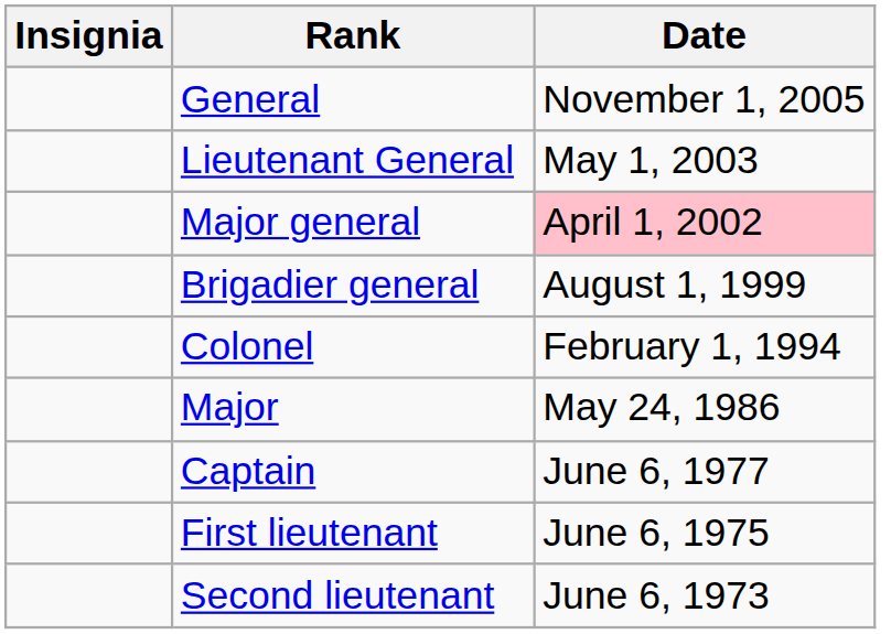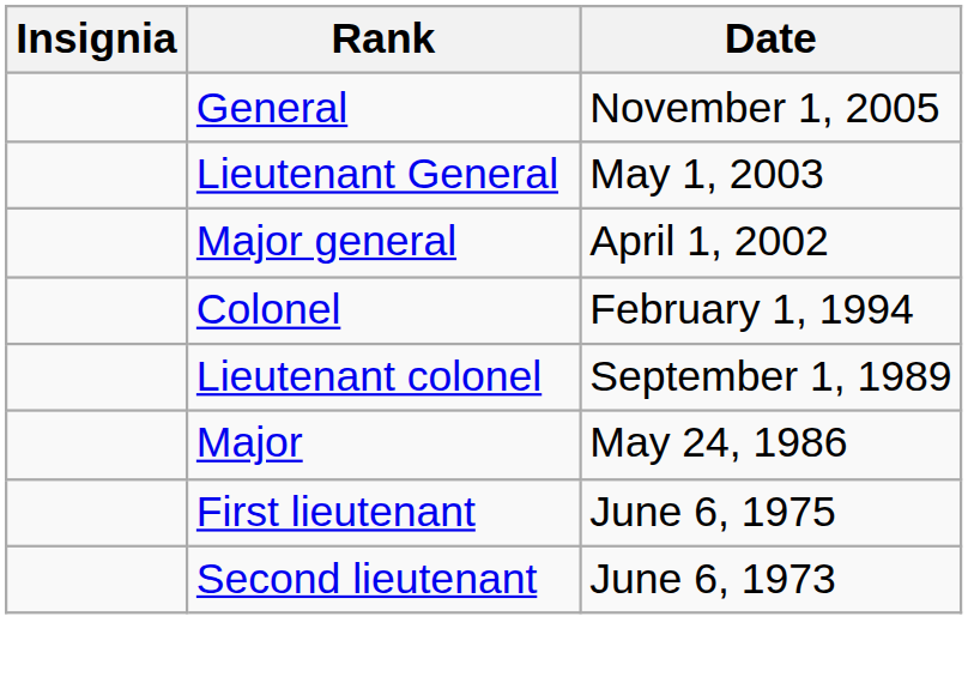Major general | Date: pink background -> no background
- row: Brigadier general | August 1, 1999
+ row: Lieutenant colonel | September 1, 1989
- row: Captain | June 6, 1977
